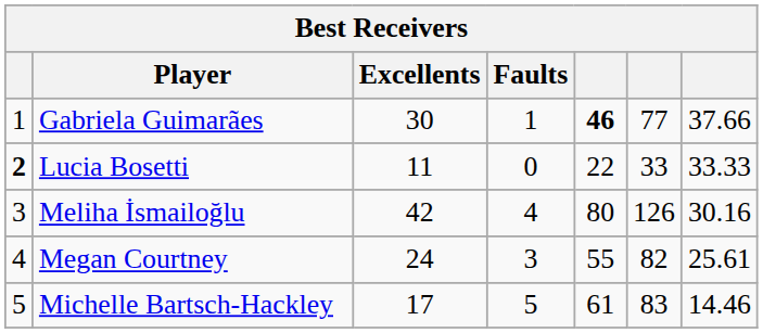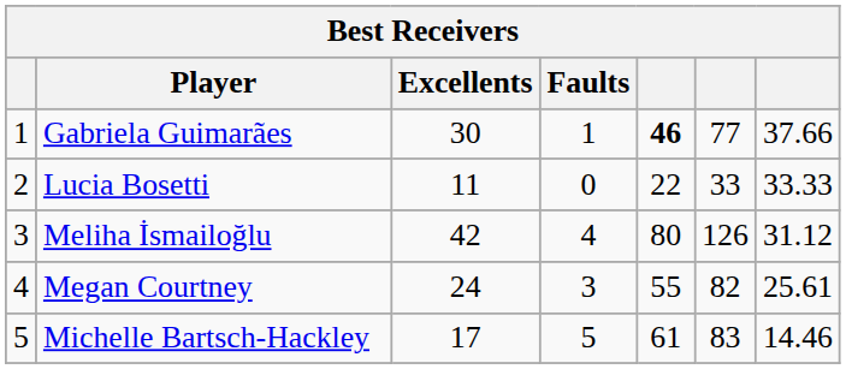Lucia Bosetti | column 1: bold -> normal
Meliha İsmailoğlu | column 7: 30.16 -> 31.12
